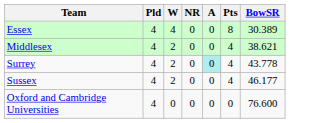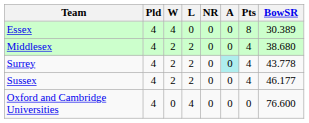+ column: L | 0 | 2 | 2 | 2 | 4
Middlesex | BowSR: 38.621 -> 38.680
